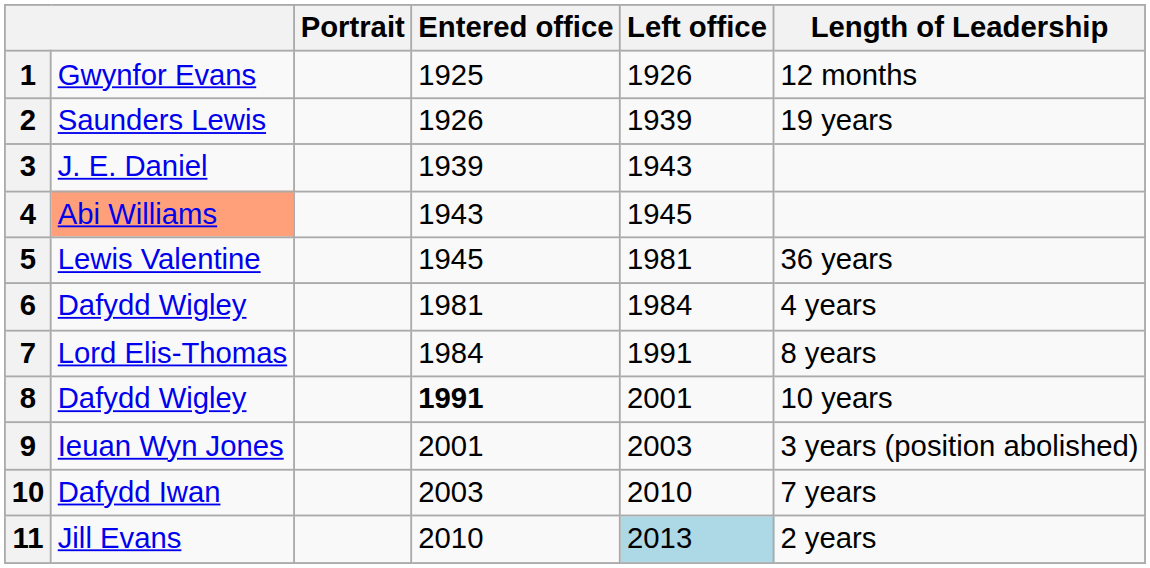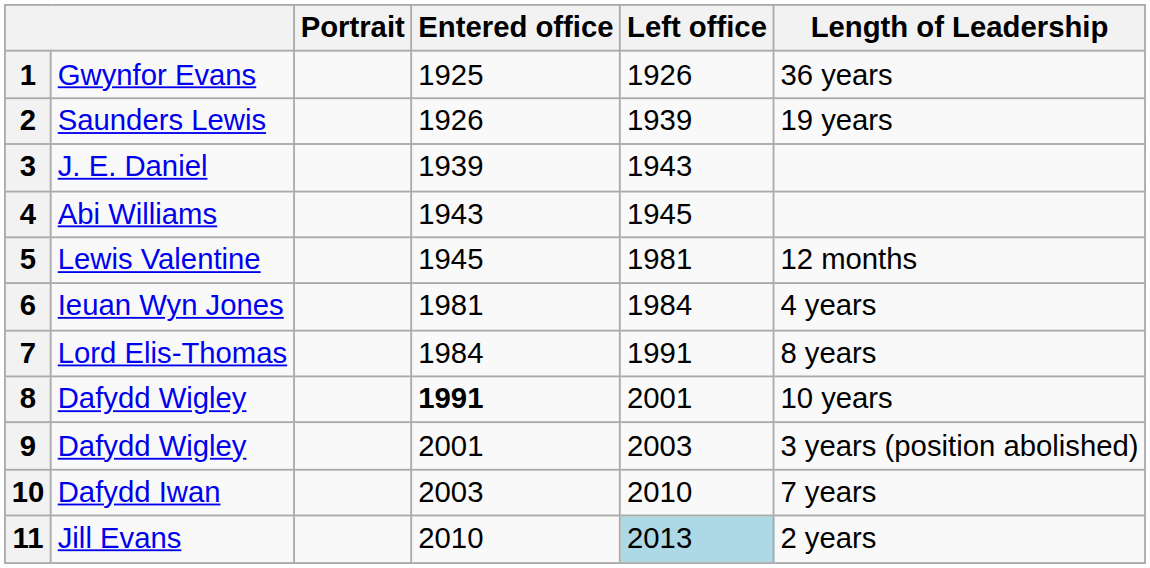1 | Length of Leadership: 12 months -> 36 years
4 | column 2: lightsalmon background -> no background
5 | Length of Leadership: 36 years -> 12 months
6 | column 2: Dafydd Wigley -> Ieuan Wyn Jones
9 | column 2: Ieuan Wyn Jones -> Dafydd Wigley
